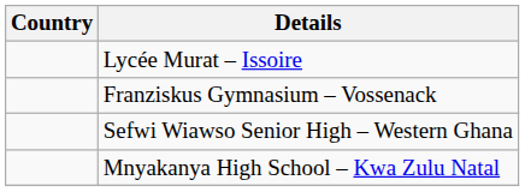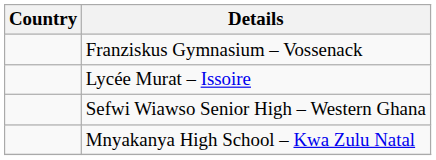rows swapped: Lycée Murat – Issoire <-> Franziskus Gymnasium – Vossenack
